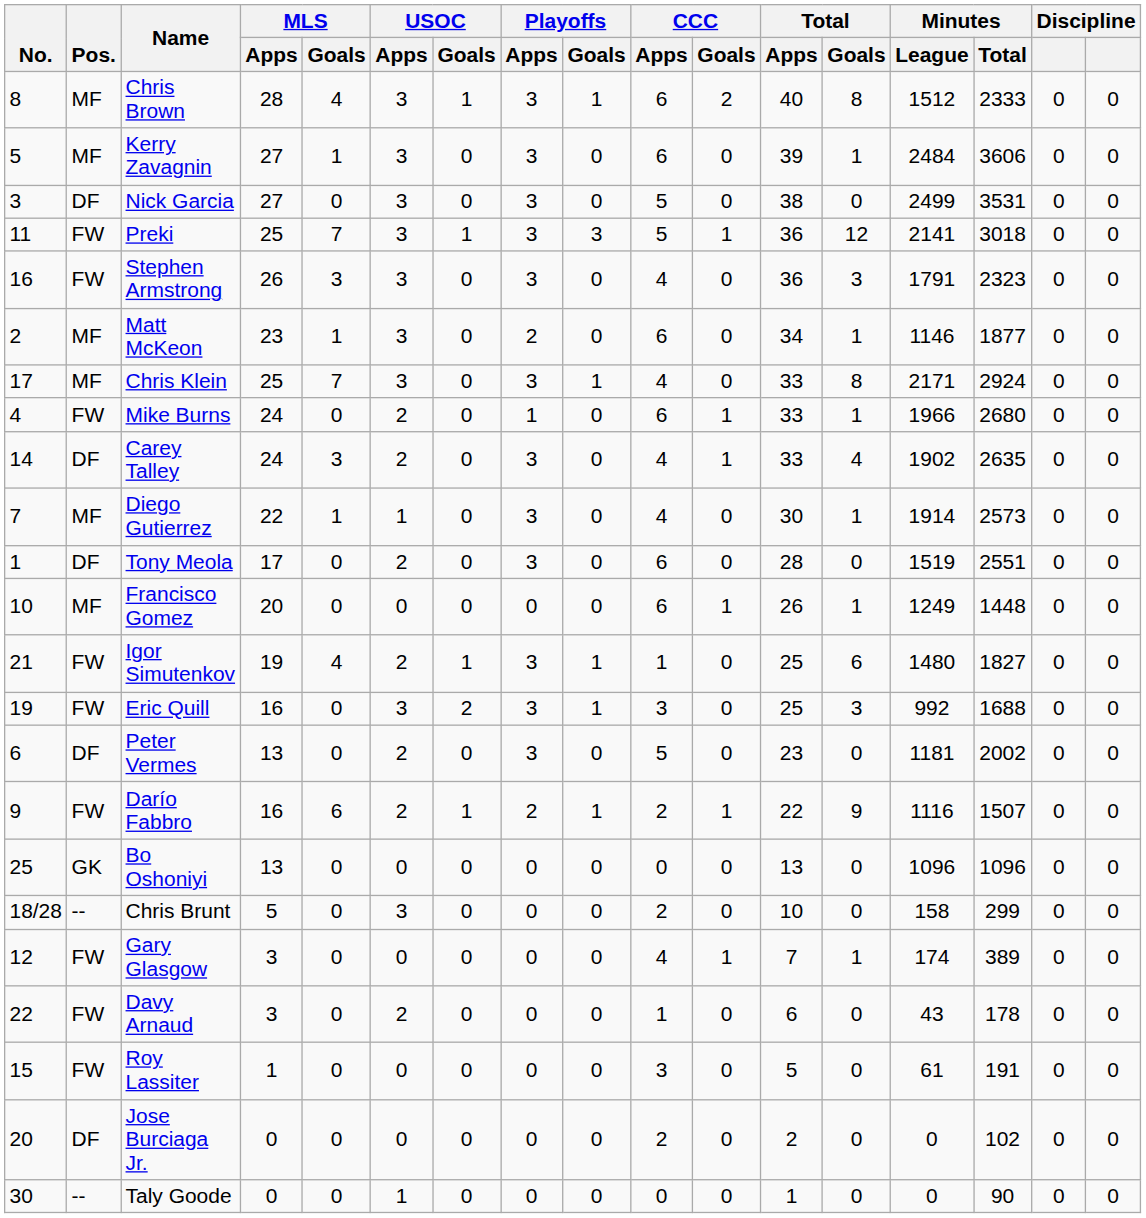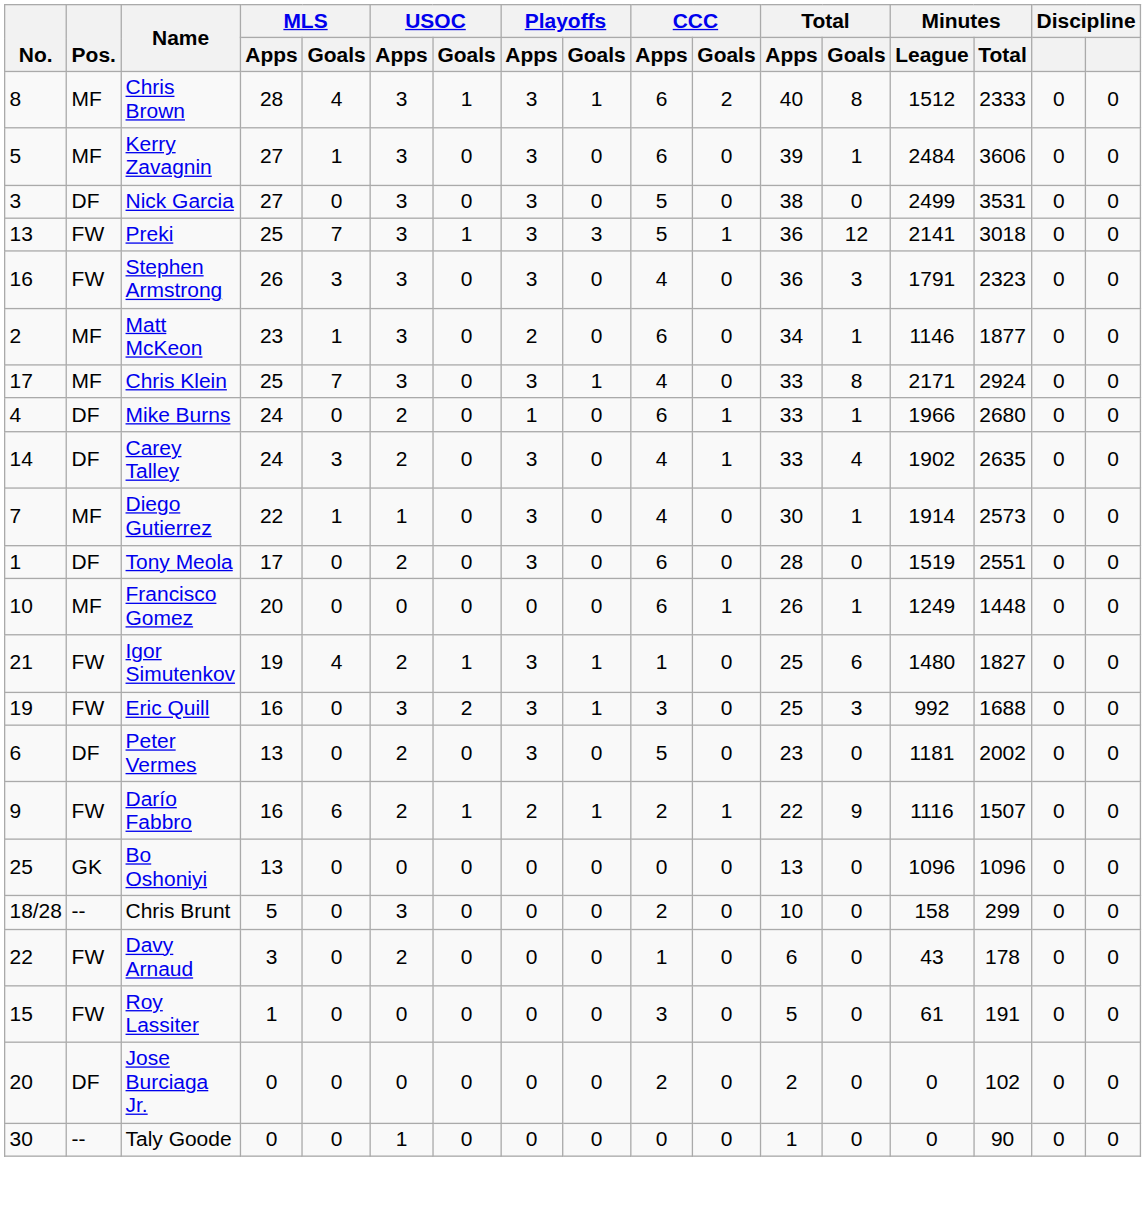Preki | No.: 11 -> 13
Mike Burns | Pos.: FW -> DF
- row: 12 | FW | Gary Glasgow | 3 | 0 | 0 | 0 | 0 | 0 | 4 | 1 | 7 | 1 | 174 | 389 | 0 | 0
